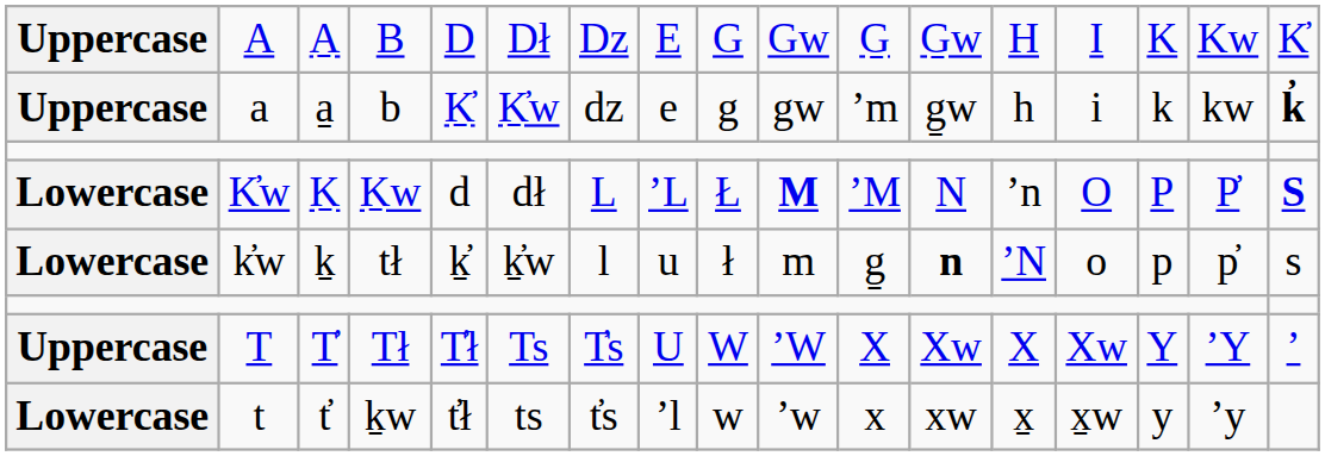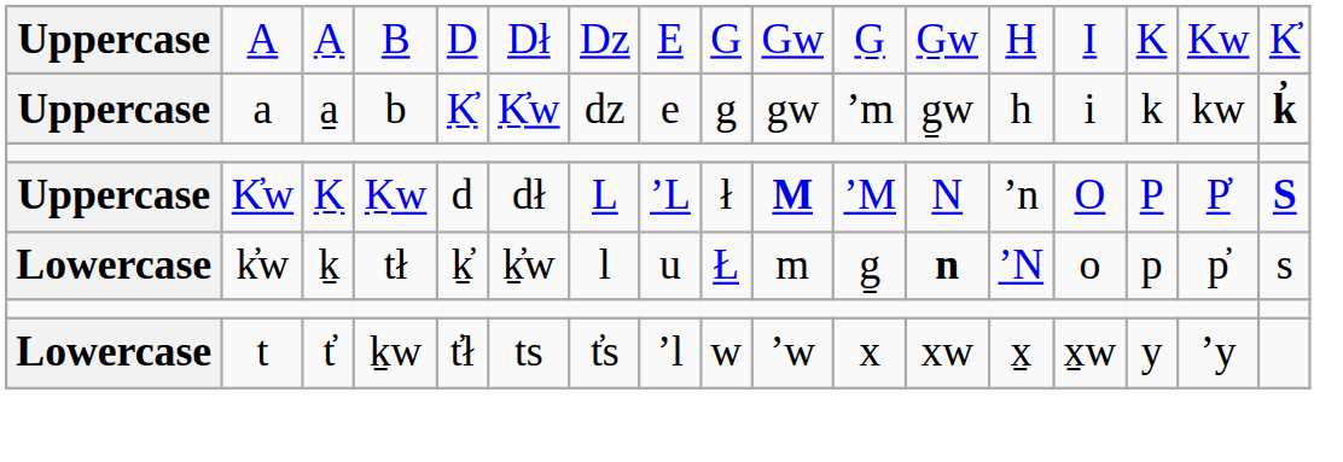K̓w | column 1: Lowercase -> Uppercase
K̓w | column 9: Ł -> ł
k̓w | column 9: ł -> Ł
- row: Uppercase | T | T̓ | Tł | T̓ł | Ts | T̓s | U | W | ʼW | X | Xw | X̱ | X̱w | Y | ʼY | ʼ
